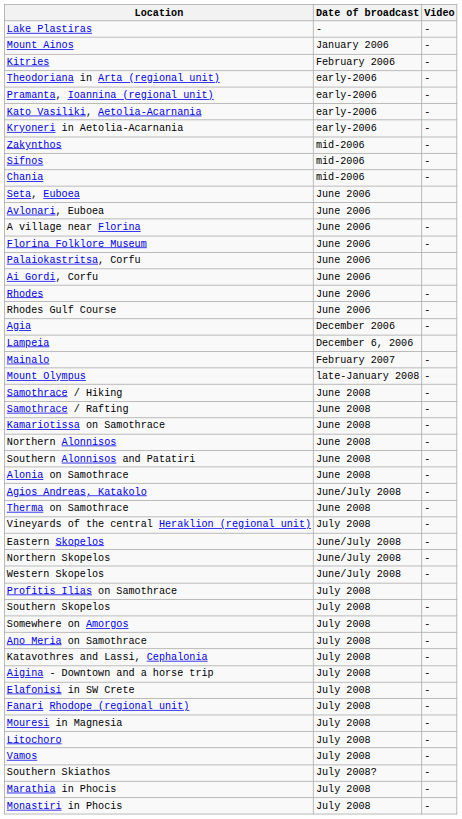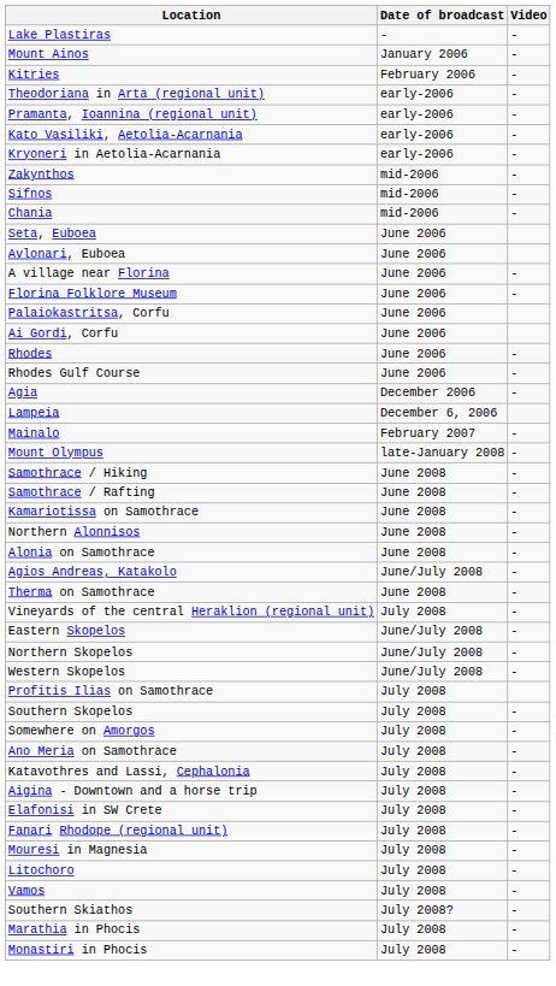- row: Southern Alonnisos and Patatiri | June 2008 | -
